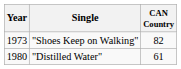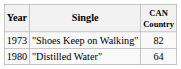"Distilled Water" | CAN Country: 61 -> 64
